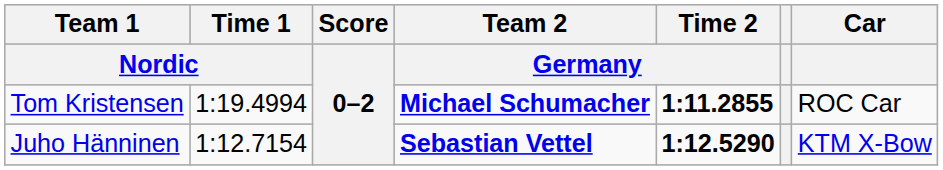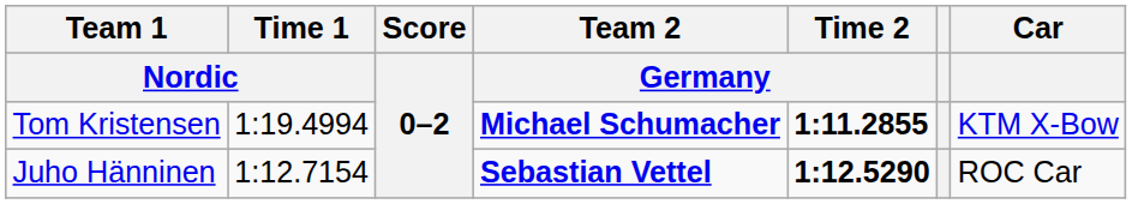Tom Kristensen | Car: ROC Car -> KTM X-Bow
Juho Hänninen | Car: KTM X-Bow -> ROC Car
